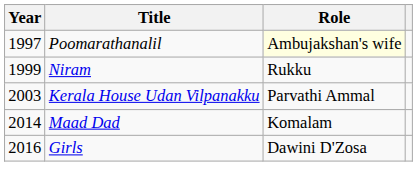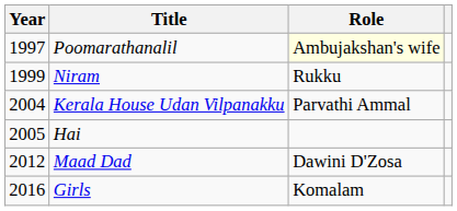Kerala House Udan Vilpanakku | Year: 2003 -> 2004
+ row: 2005 | Hai
Maad Dad | Year: 2014 -> 2012
Maad Dad | Role: Komalam -> Dawini D'Zosa
Girls | Role: Dawini D'Zosa -> Komalam
